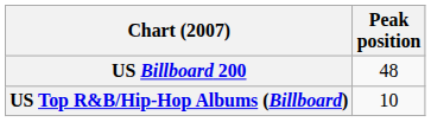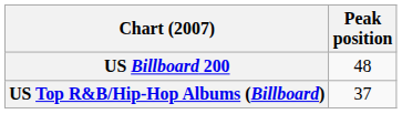US Top R&B/Hip-Hop Albums (Billboard) | Peak position: 10 -> 37
